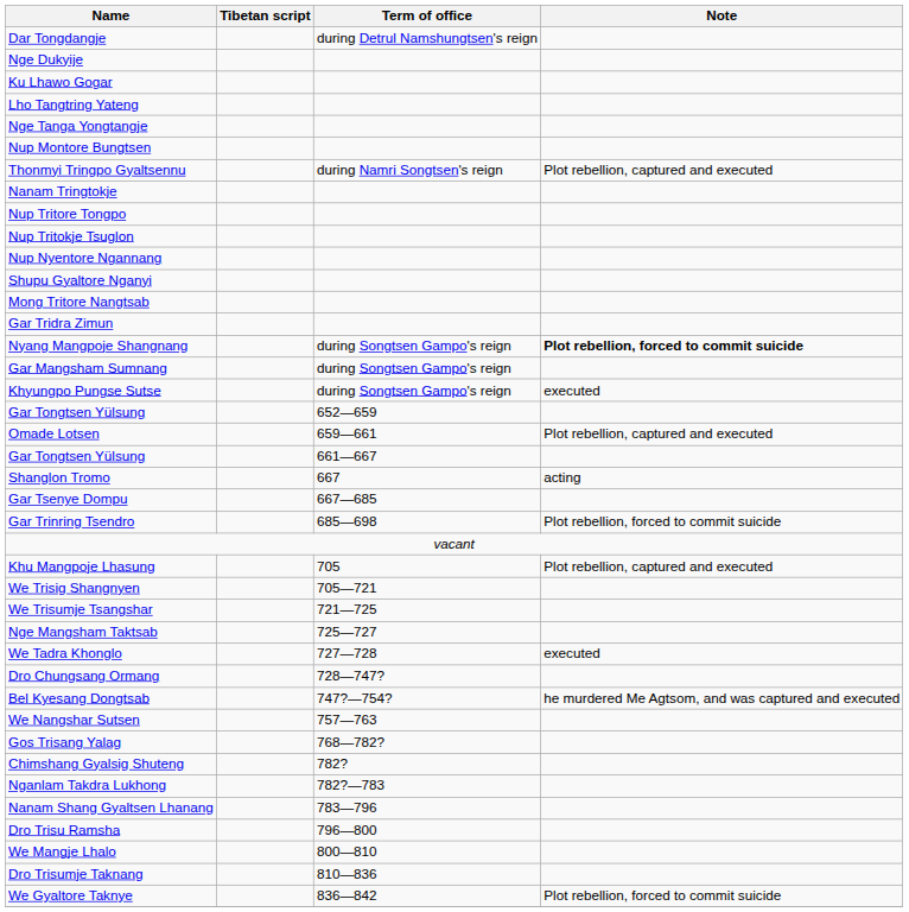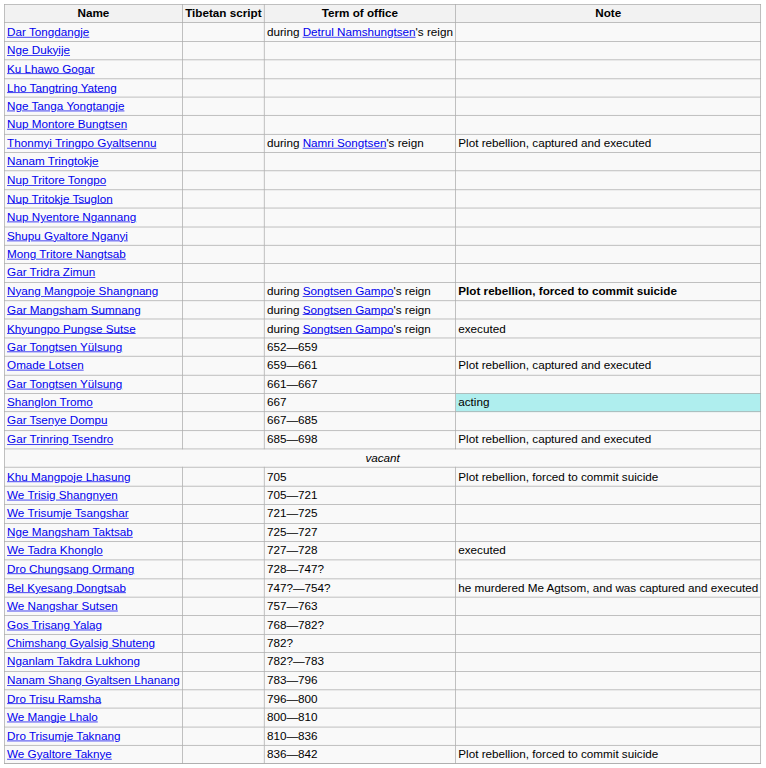Shanglon Tromo | Note: no background -> paleturquoise background
Gar Trinring Tsendro | Note: Plot rebellion, forced to commit suicide -> Plot rebellion, captured and executed
Khu Mangpoje Lhasung | Note: Plot rebellion, captured and executed -> Plot rebellion, forced to commit suicide
